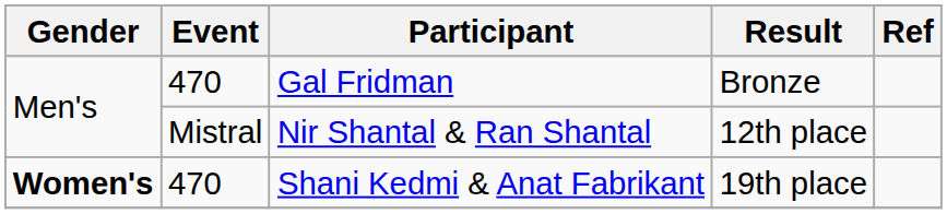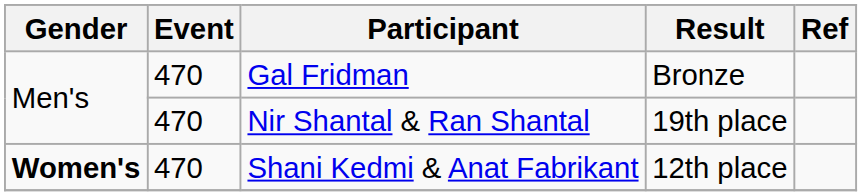Nir Shantal & Ran Shantal | Event: Mistral -> 470
Nir Shantal & Ran Shantal | Result: 12th place -> 19th place
Shani Kedmi & Anat Fabrikant | Result: 19th place -> 12th place
